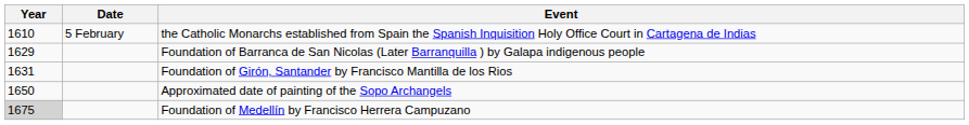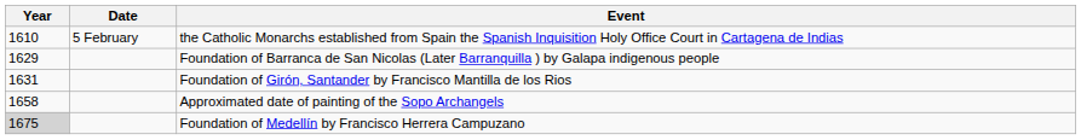Approximated date of painting of the Sopo Archangels | Year: 1650 -> 1658
